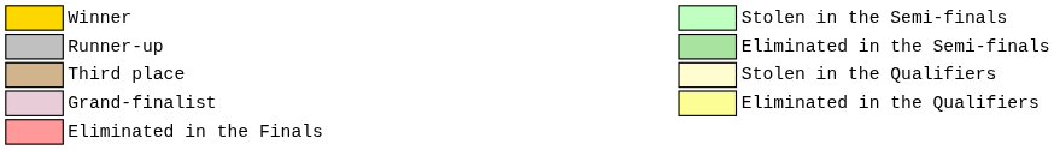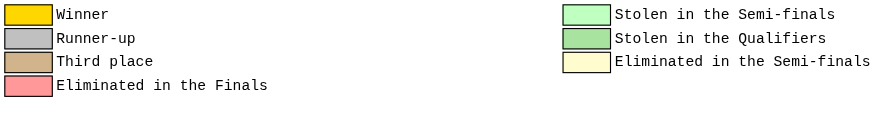Runner-up | column 10: Eliminated in the Semi-finals -> Stolen in the Qualifiers
Third place | column 10: Stolen in the Qualifiers -> Eliminated in the Semi-finals
- row: Grand-finalist | Eliminated in the Qualifiers
